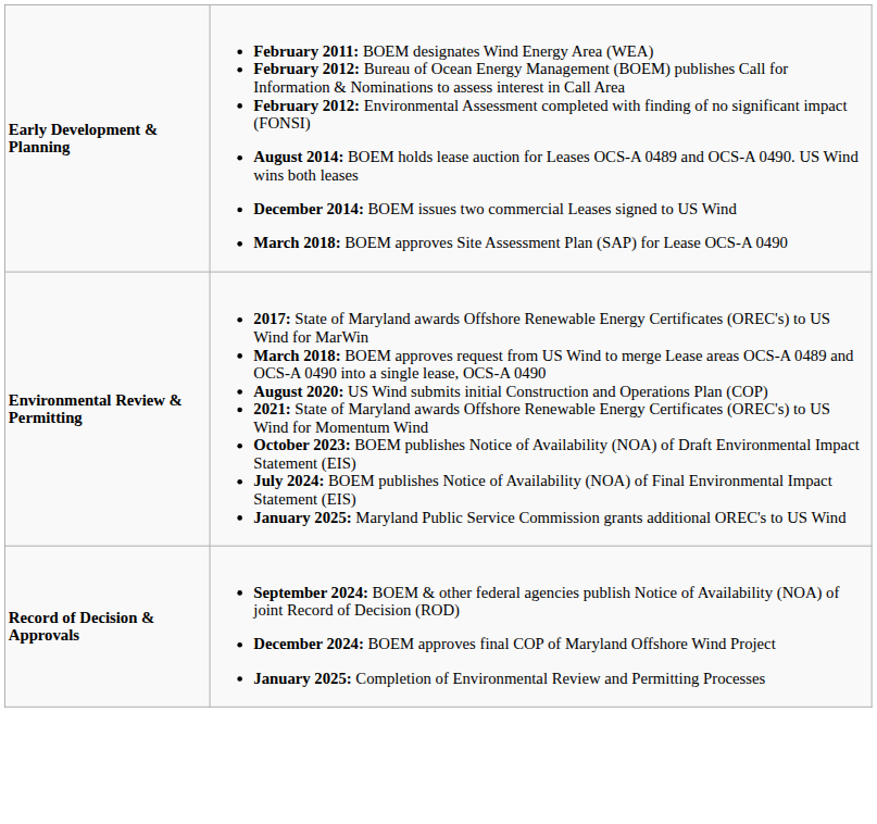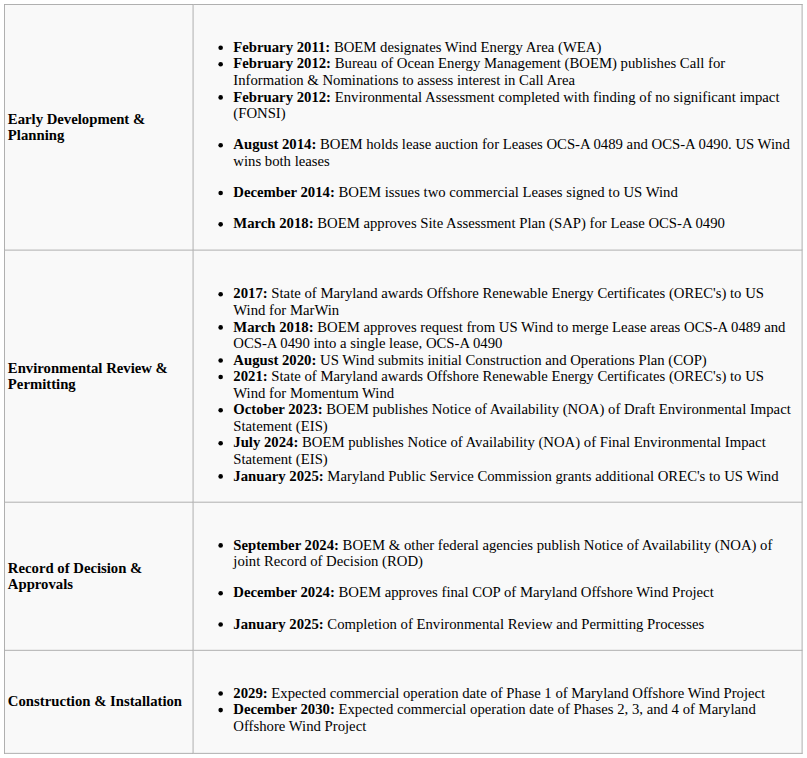+ row: Construction & Installation | 2029: Expected commercial operation date of Phase 1 of Maryland Offshore Wind Project December 2030: Expected commercial operation date of Phases 2, 3, and 4 of Maryland Offshore Wind Project
